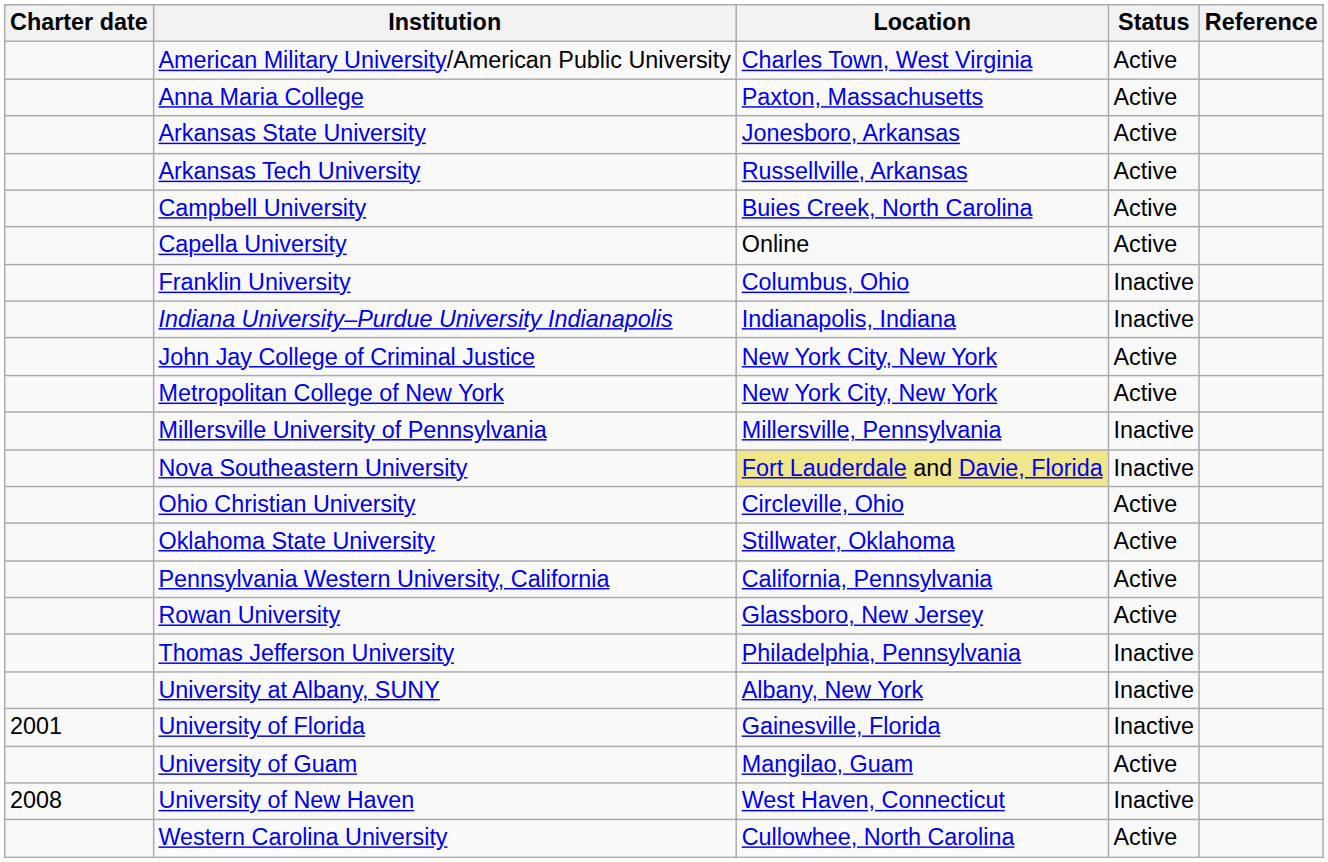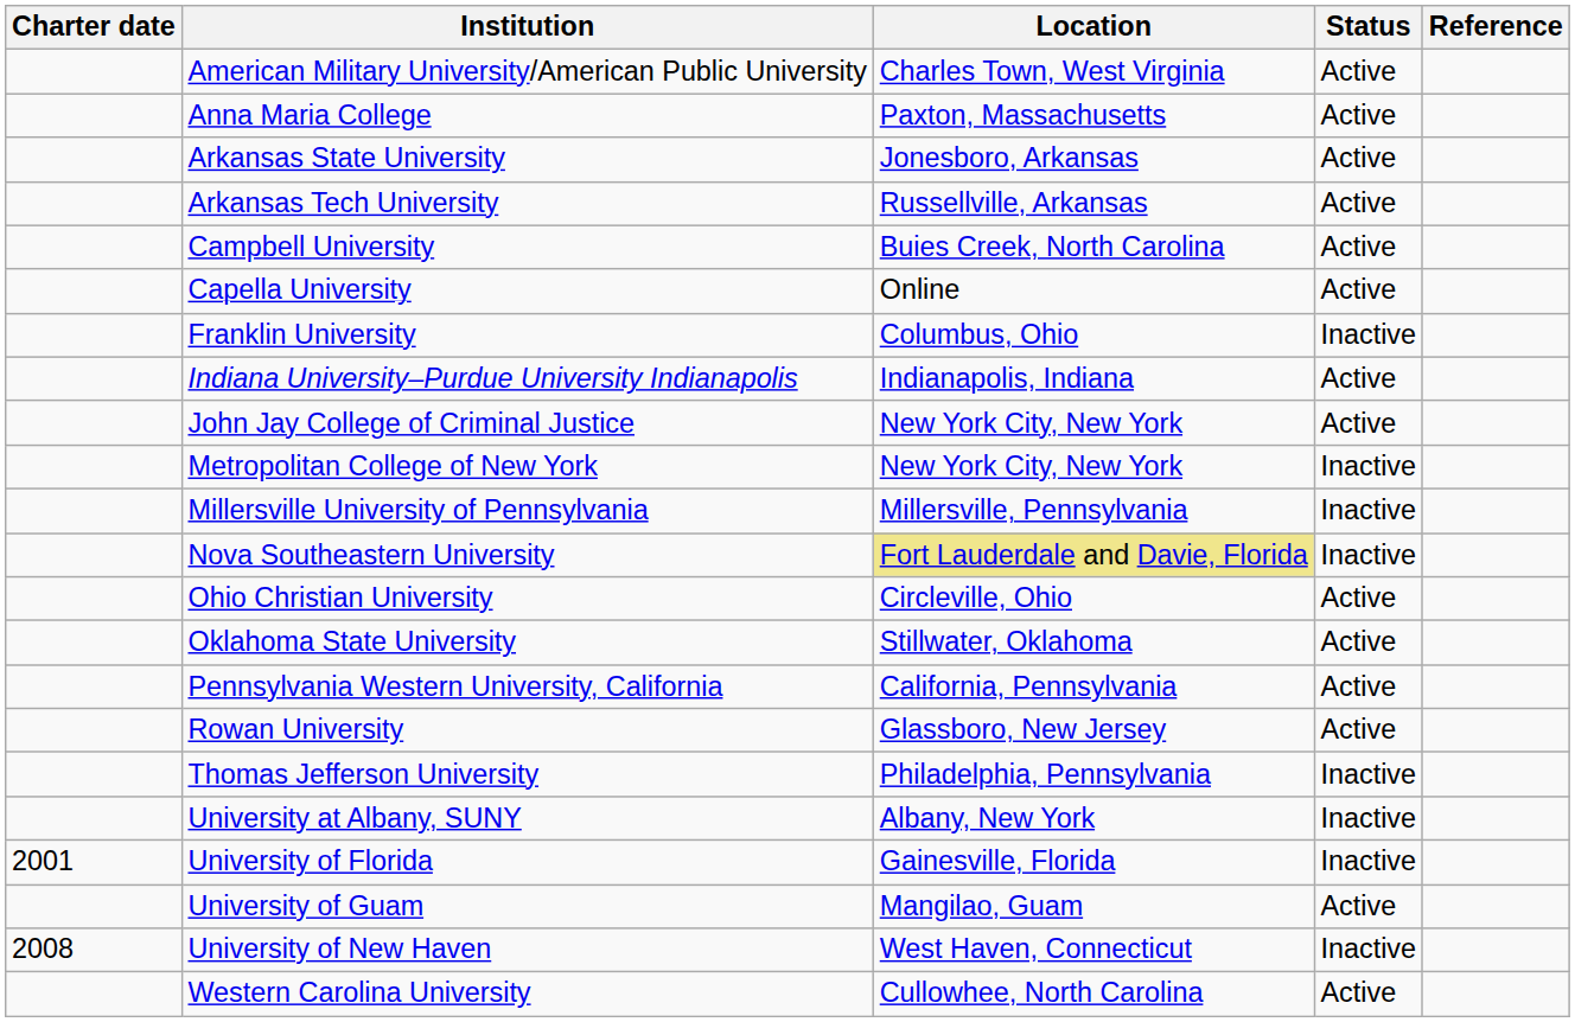Indiana University–Purdue University Indianapolis | Status: Inactive -> Active
Metropolitan College of New York | Status: Active -> Inactive
